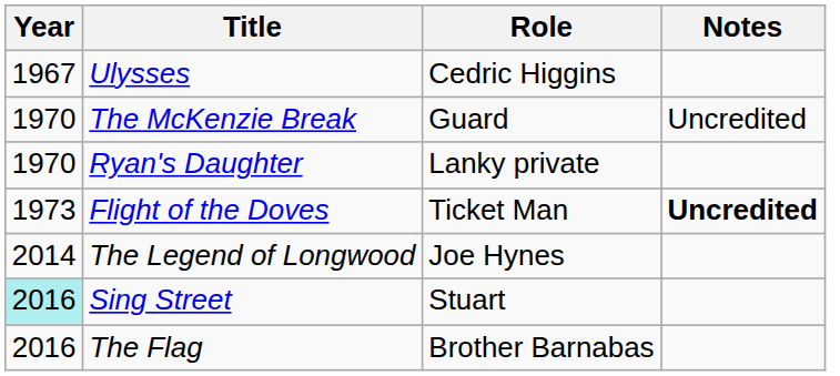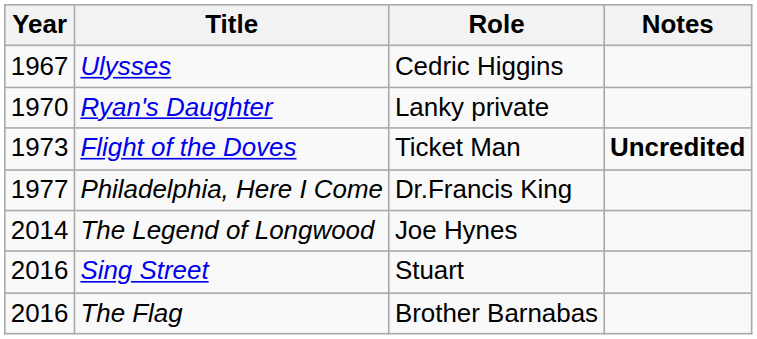- row: 1970 | The McKenzie Break | Guard | Uncredited
+ row: 1977 | Philadelphia, Here I Come | Dr.Francis King
Sing Street | Year: paleturquoise background -> no background
